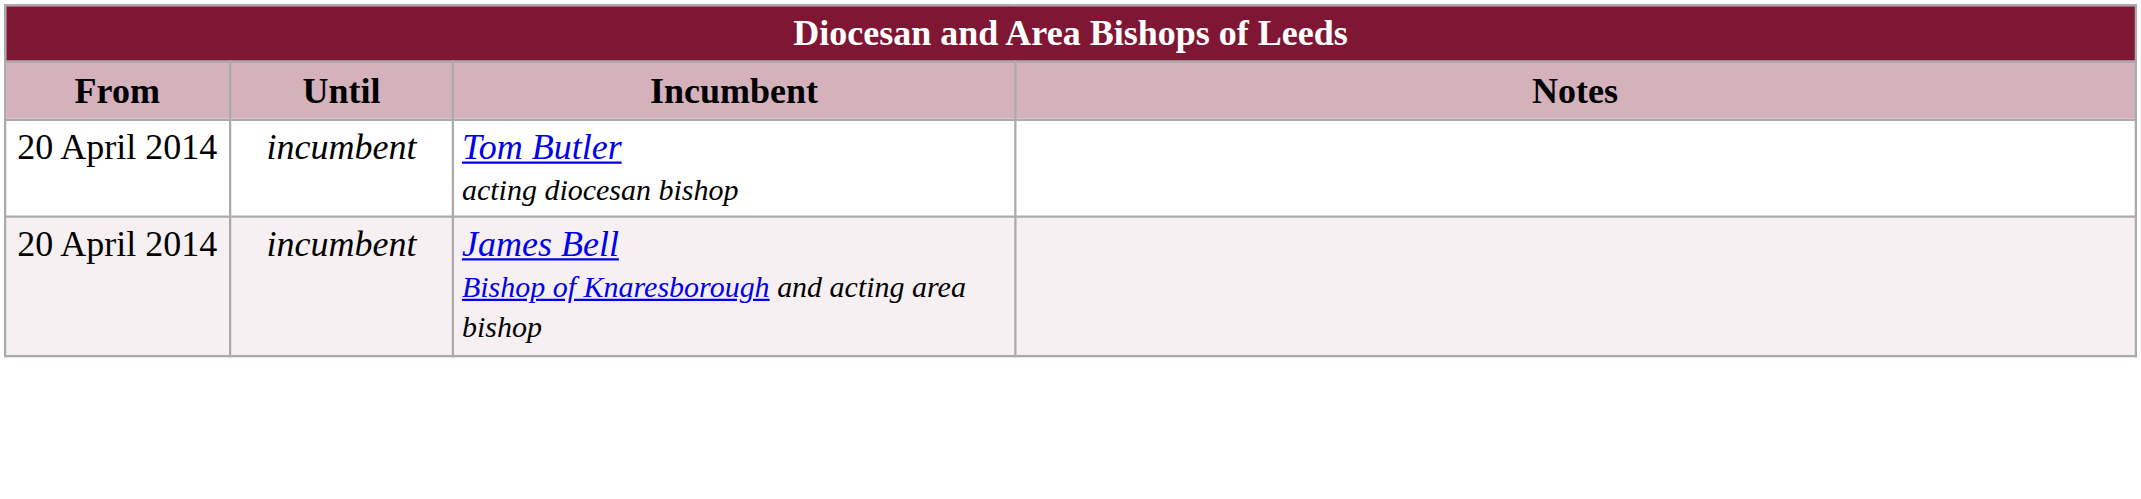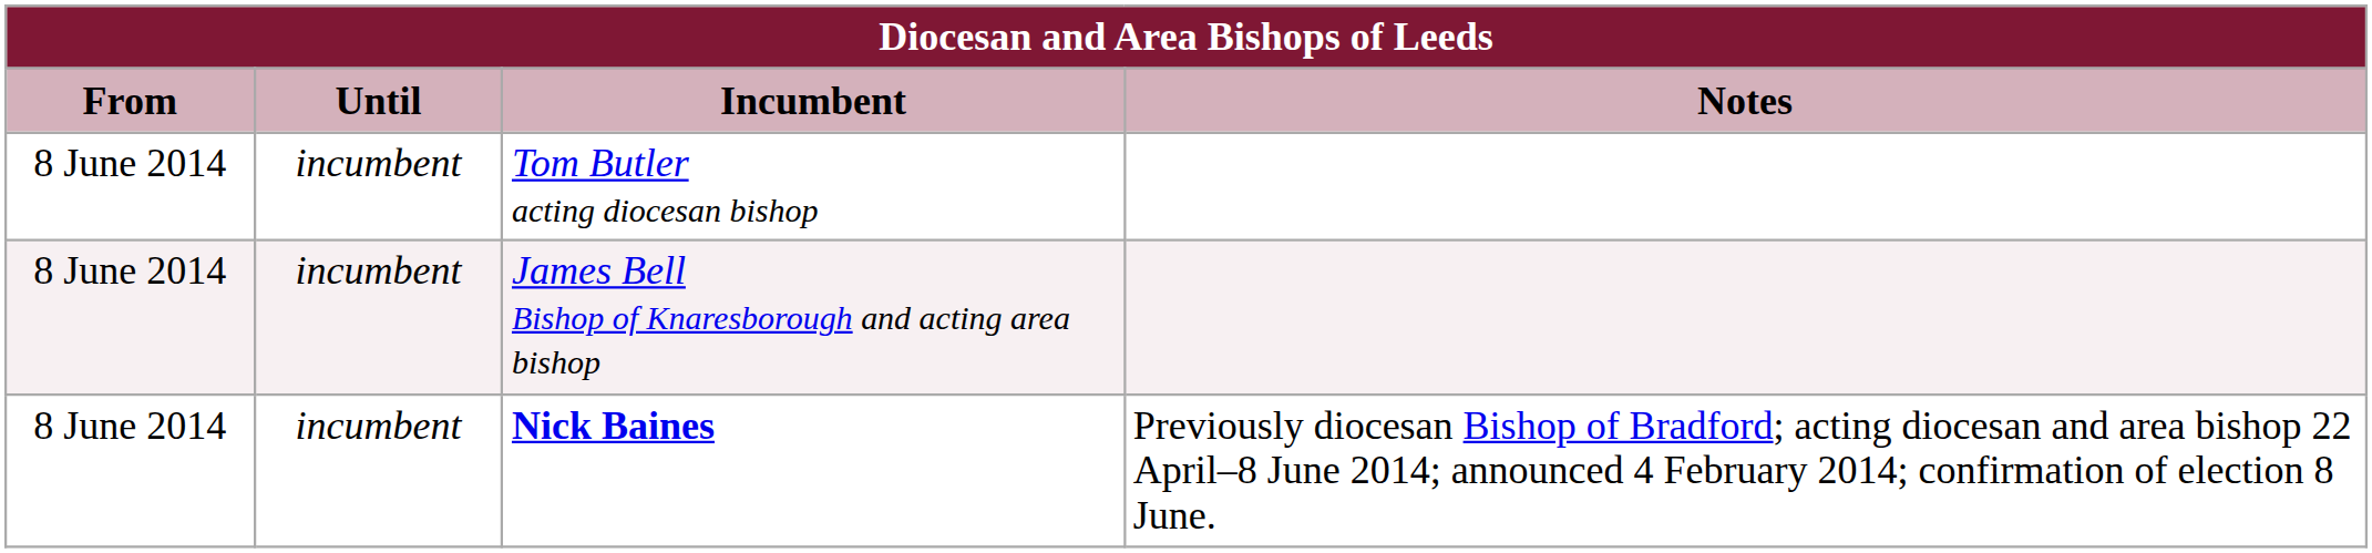Tom Butler acting diocesan bishop | From: 20 April 2014 -> 8 June 2014
James Bell Bishop of Knaresborough and acting area bishop | From: 20 April 2014 -> 8 June 2014
+ row: 8 June 2014 | incumbent | Nick Baines | Previously diocesan Bishop of Bradford; acting diocesan and area bishop 22 April–8 June 2014; announced 4 February 2014; confirmation of election 8 June.
